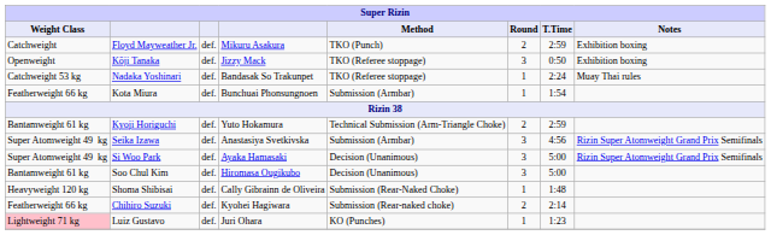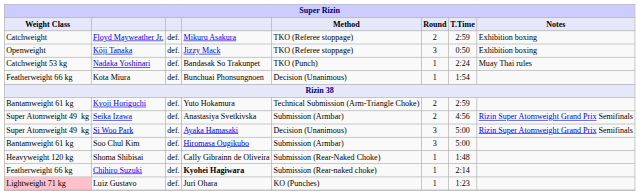Floyd Mayweather Jr. | Method: TKO (Punch) -> TKO (Referee stoppage)
Nadaka Yoshinari | Method: TKO (Referee stoppage) -> TKO (Punch)
Kota Miura | Method: Submission (Armbar) -> Decision (Unanimous)
Seika Izawa | Round: 3 -> 2
Soo Chul Kim | Method: Decision (Unanimous) -> Submission (Armbar)
Chihiro Suzuki | column 4: normal -> bold
Chihiro Suzuki | Round: 2 -> 1
